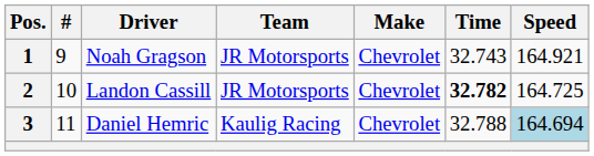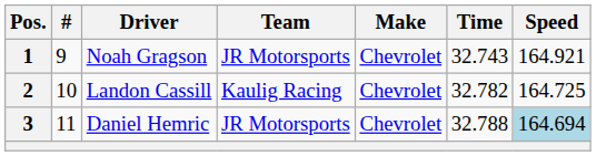2 | Team: JR Motorsports -> Kaulig Racing
2 | Time: bold -> normal
3 | Team: Kaulig Racing -> JR Motorsports
